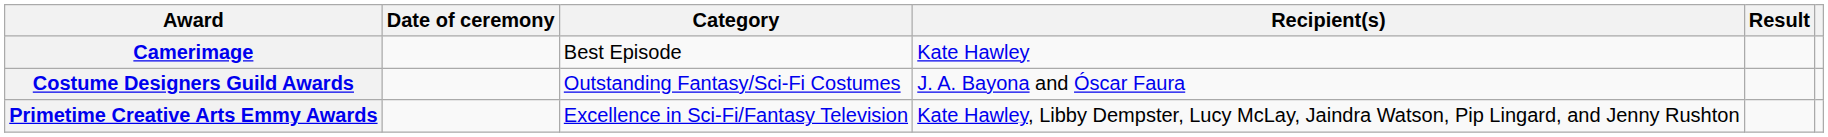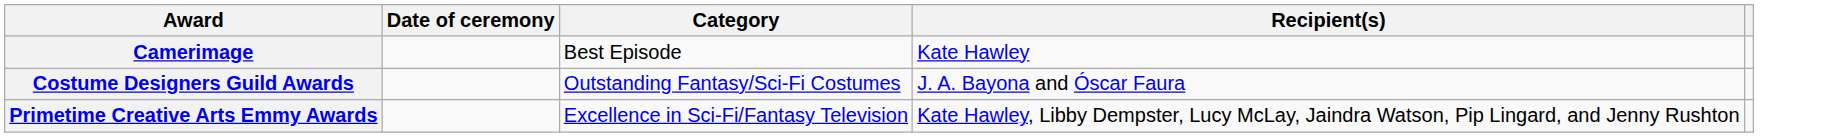- column: Result
